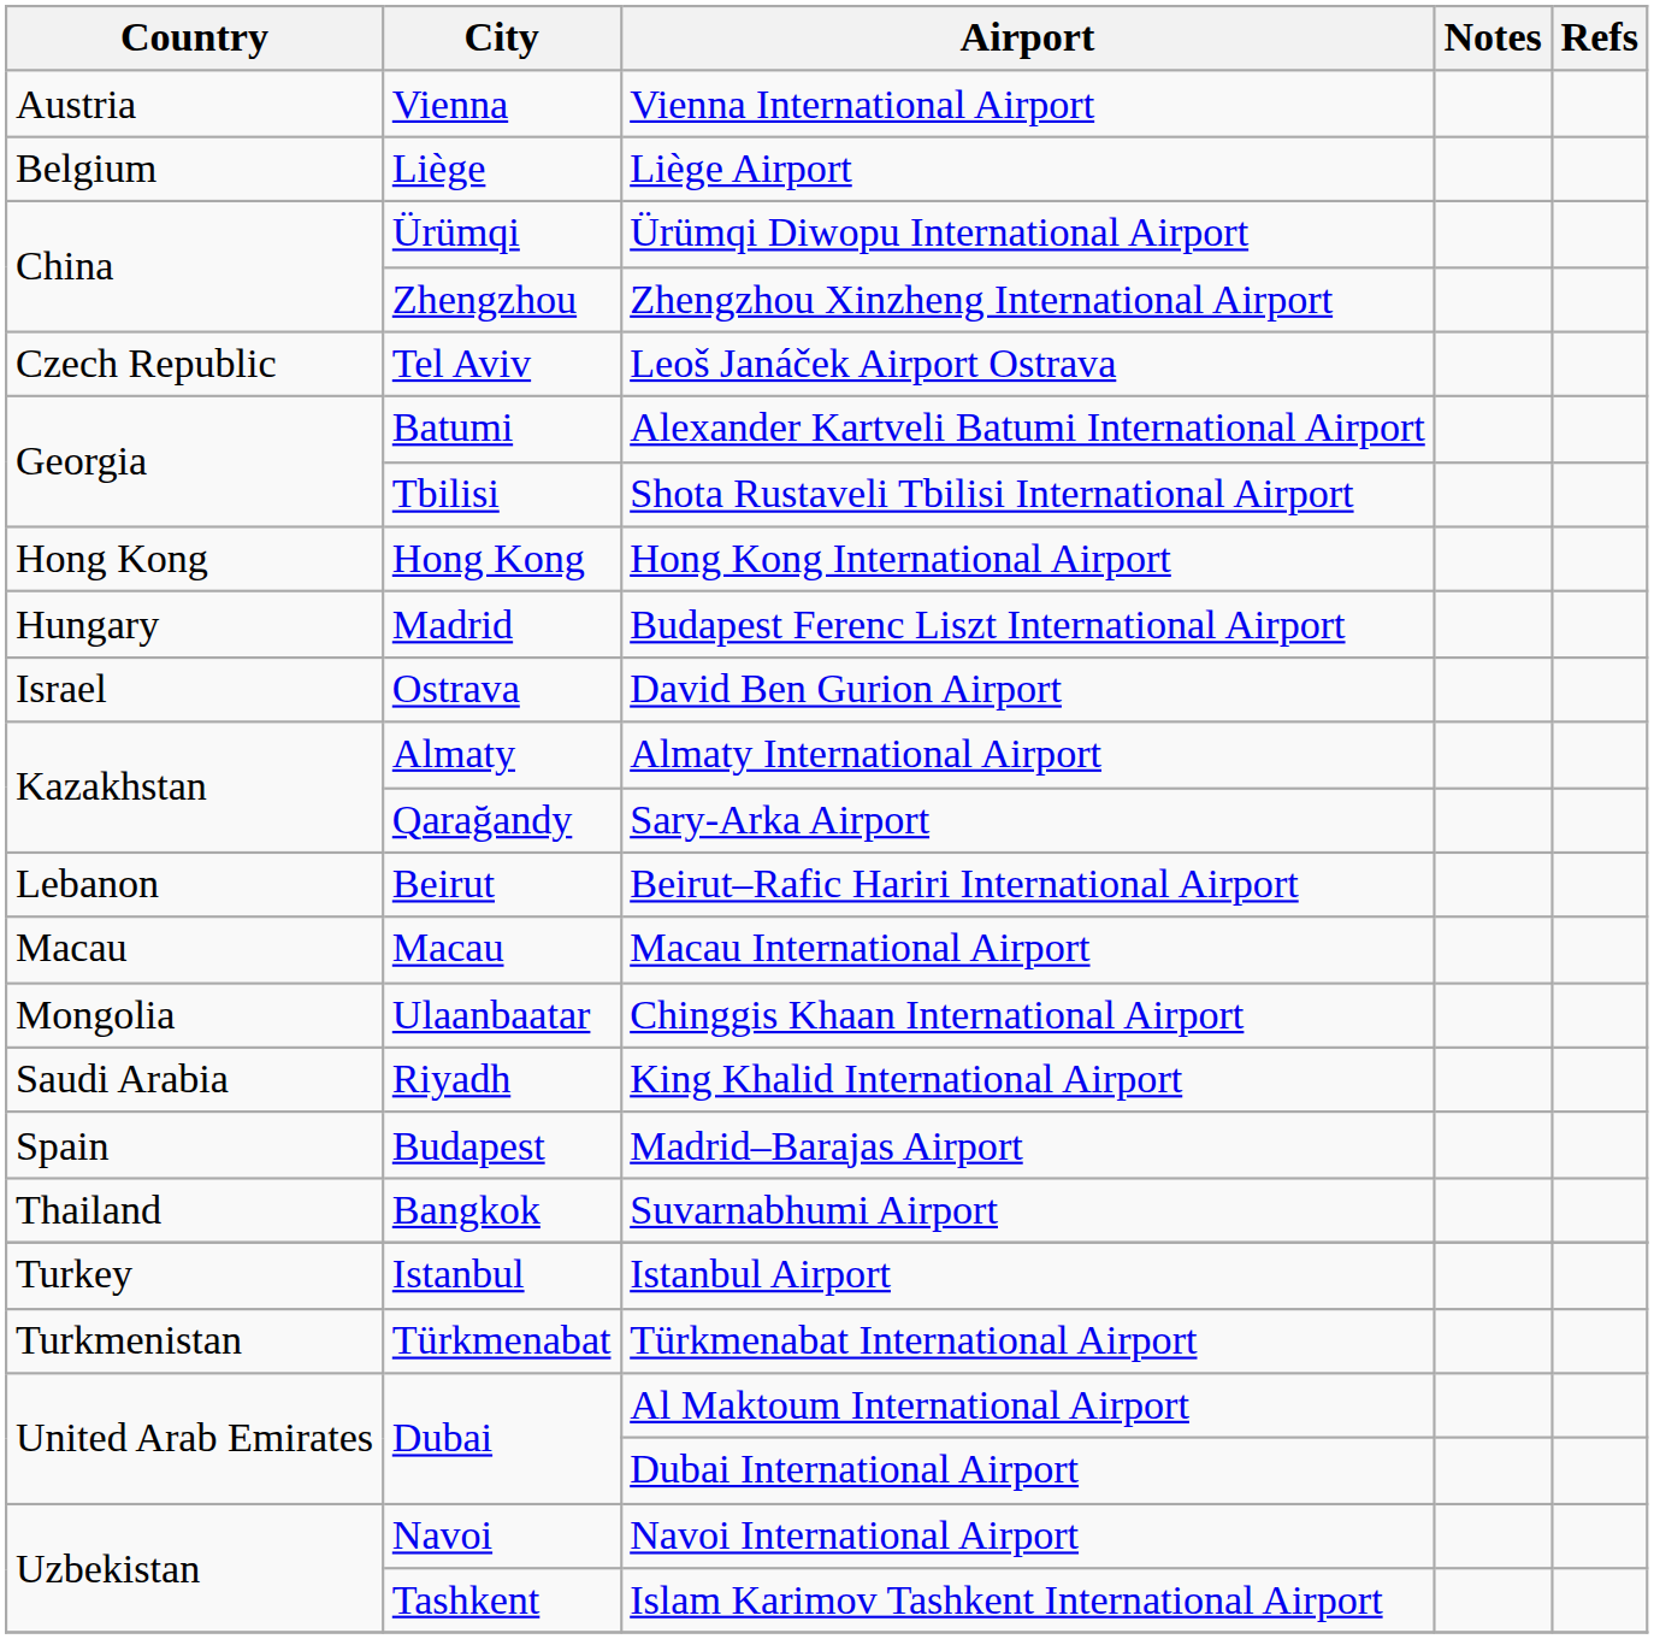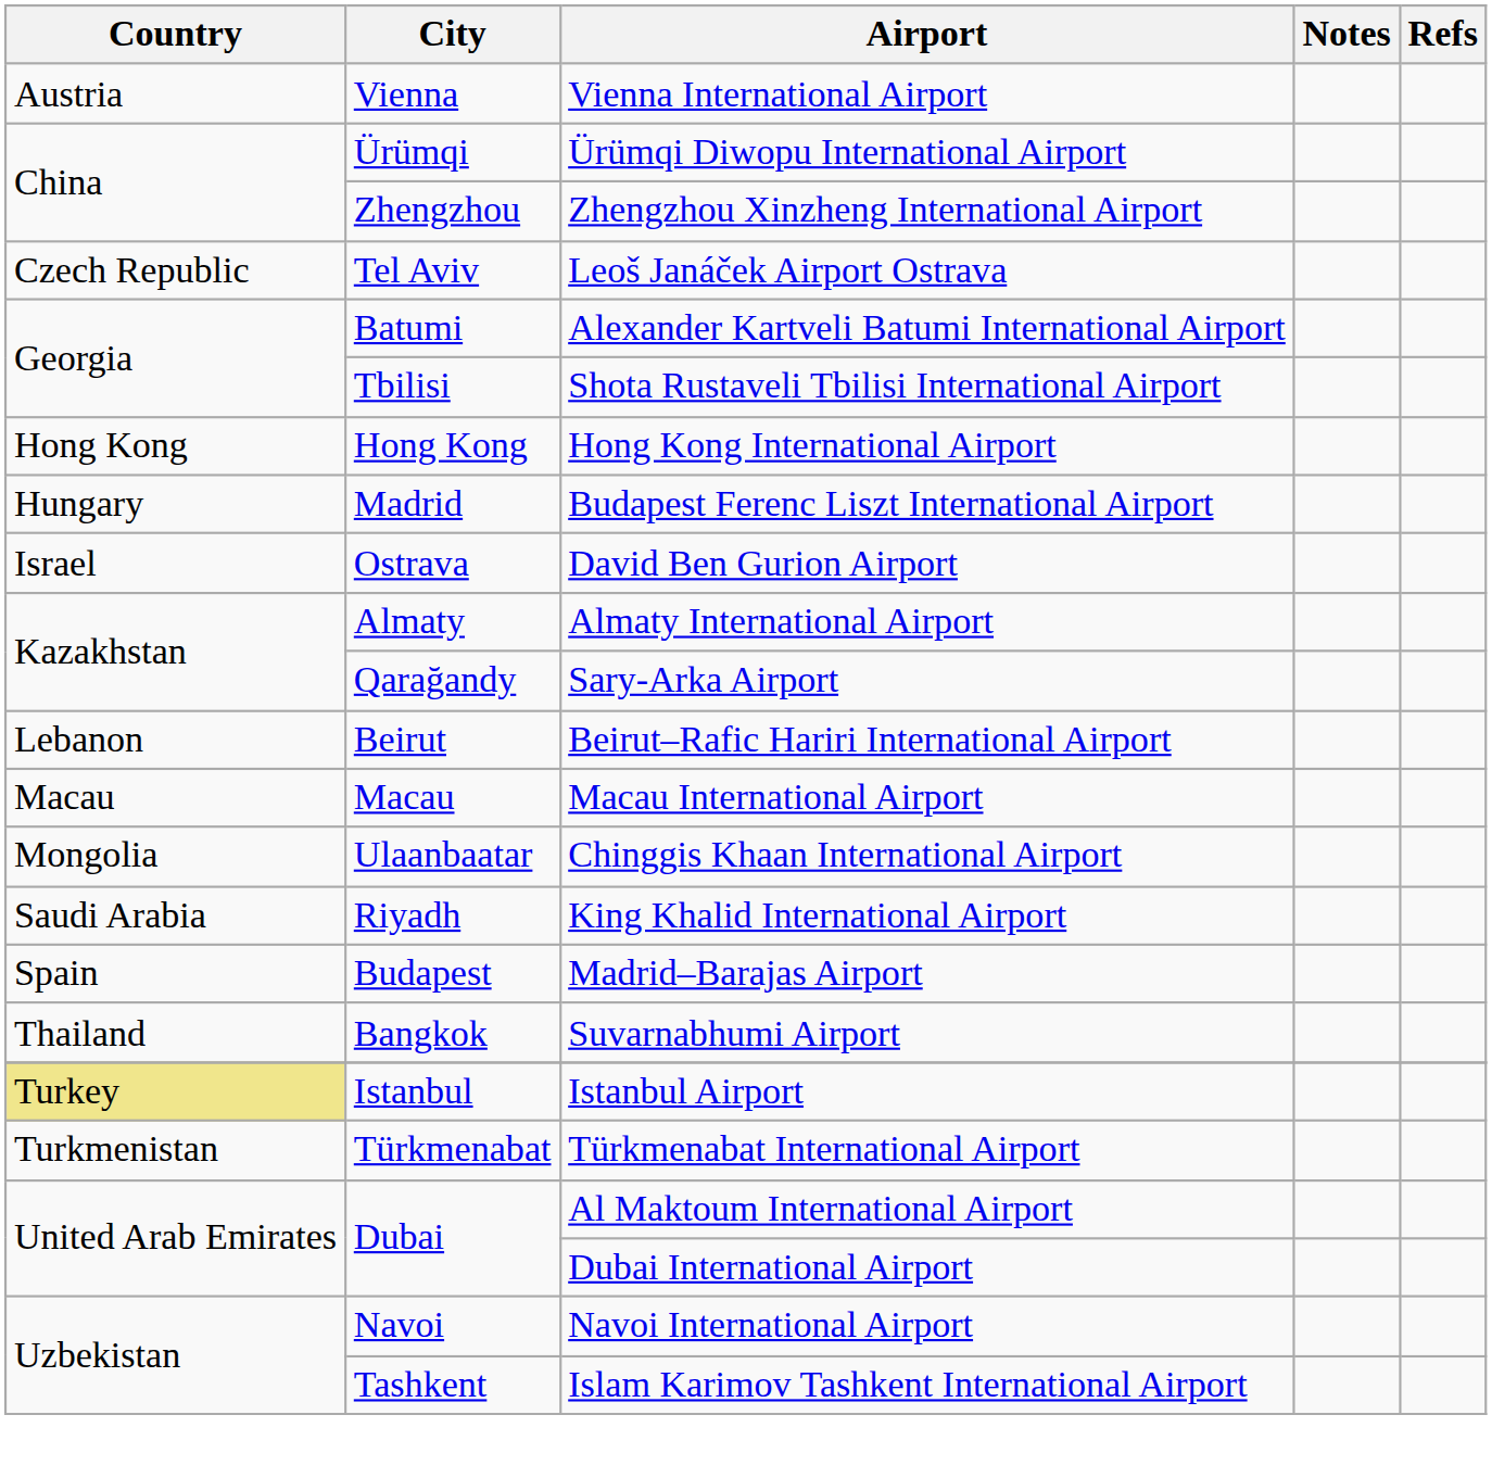- row: Belgium | Liège | Liège Airport
Istanbul Airport | Country: no background -> khaki background
